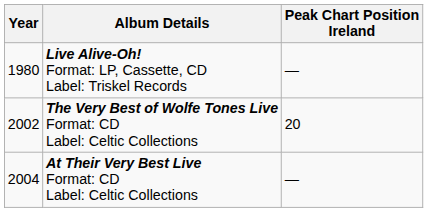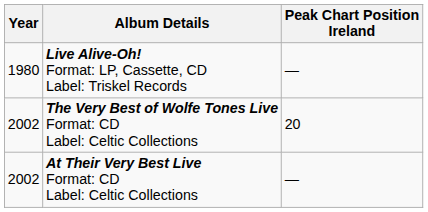At Their Very Best Live Format: CD Label: Celtic Collections | Year: 2004 -> 2002
